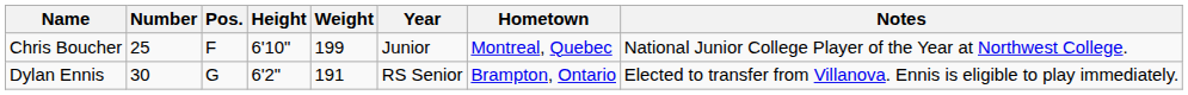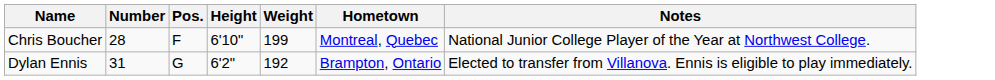- column: Year | Junior | RS Senior
Chris Boucher | Number: 25 -> 28
Dylan Ennis | Number: 30 -> 31
Dylan Ennis | Weight: 191 -> 192
